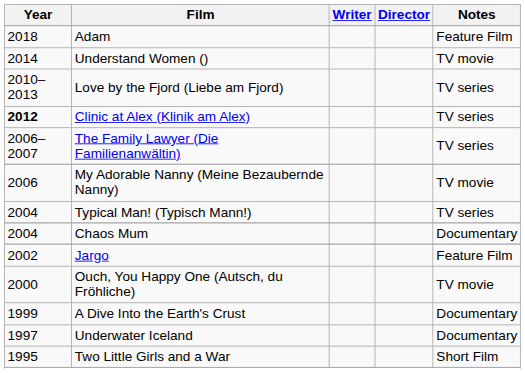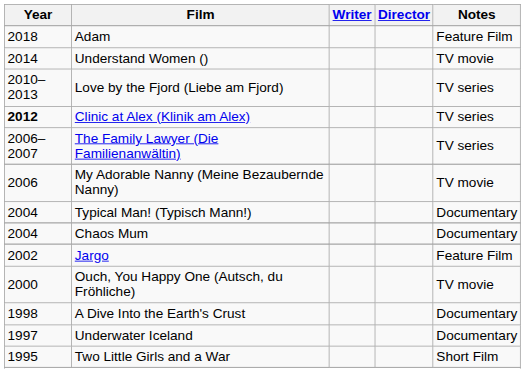Typical Man! (Typisch Mann!) | Notes: TV series -> Documentary
A Dive Into the Earth's Crust | Year: 1999 -> 1998
